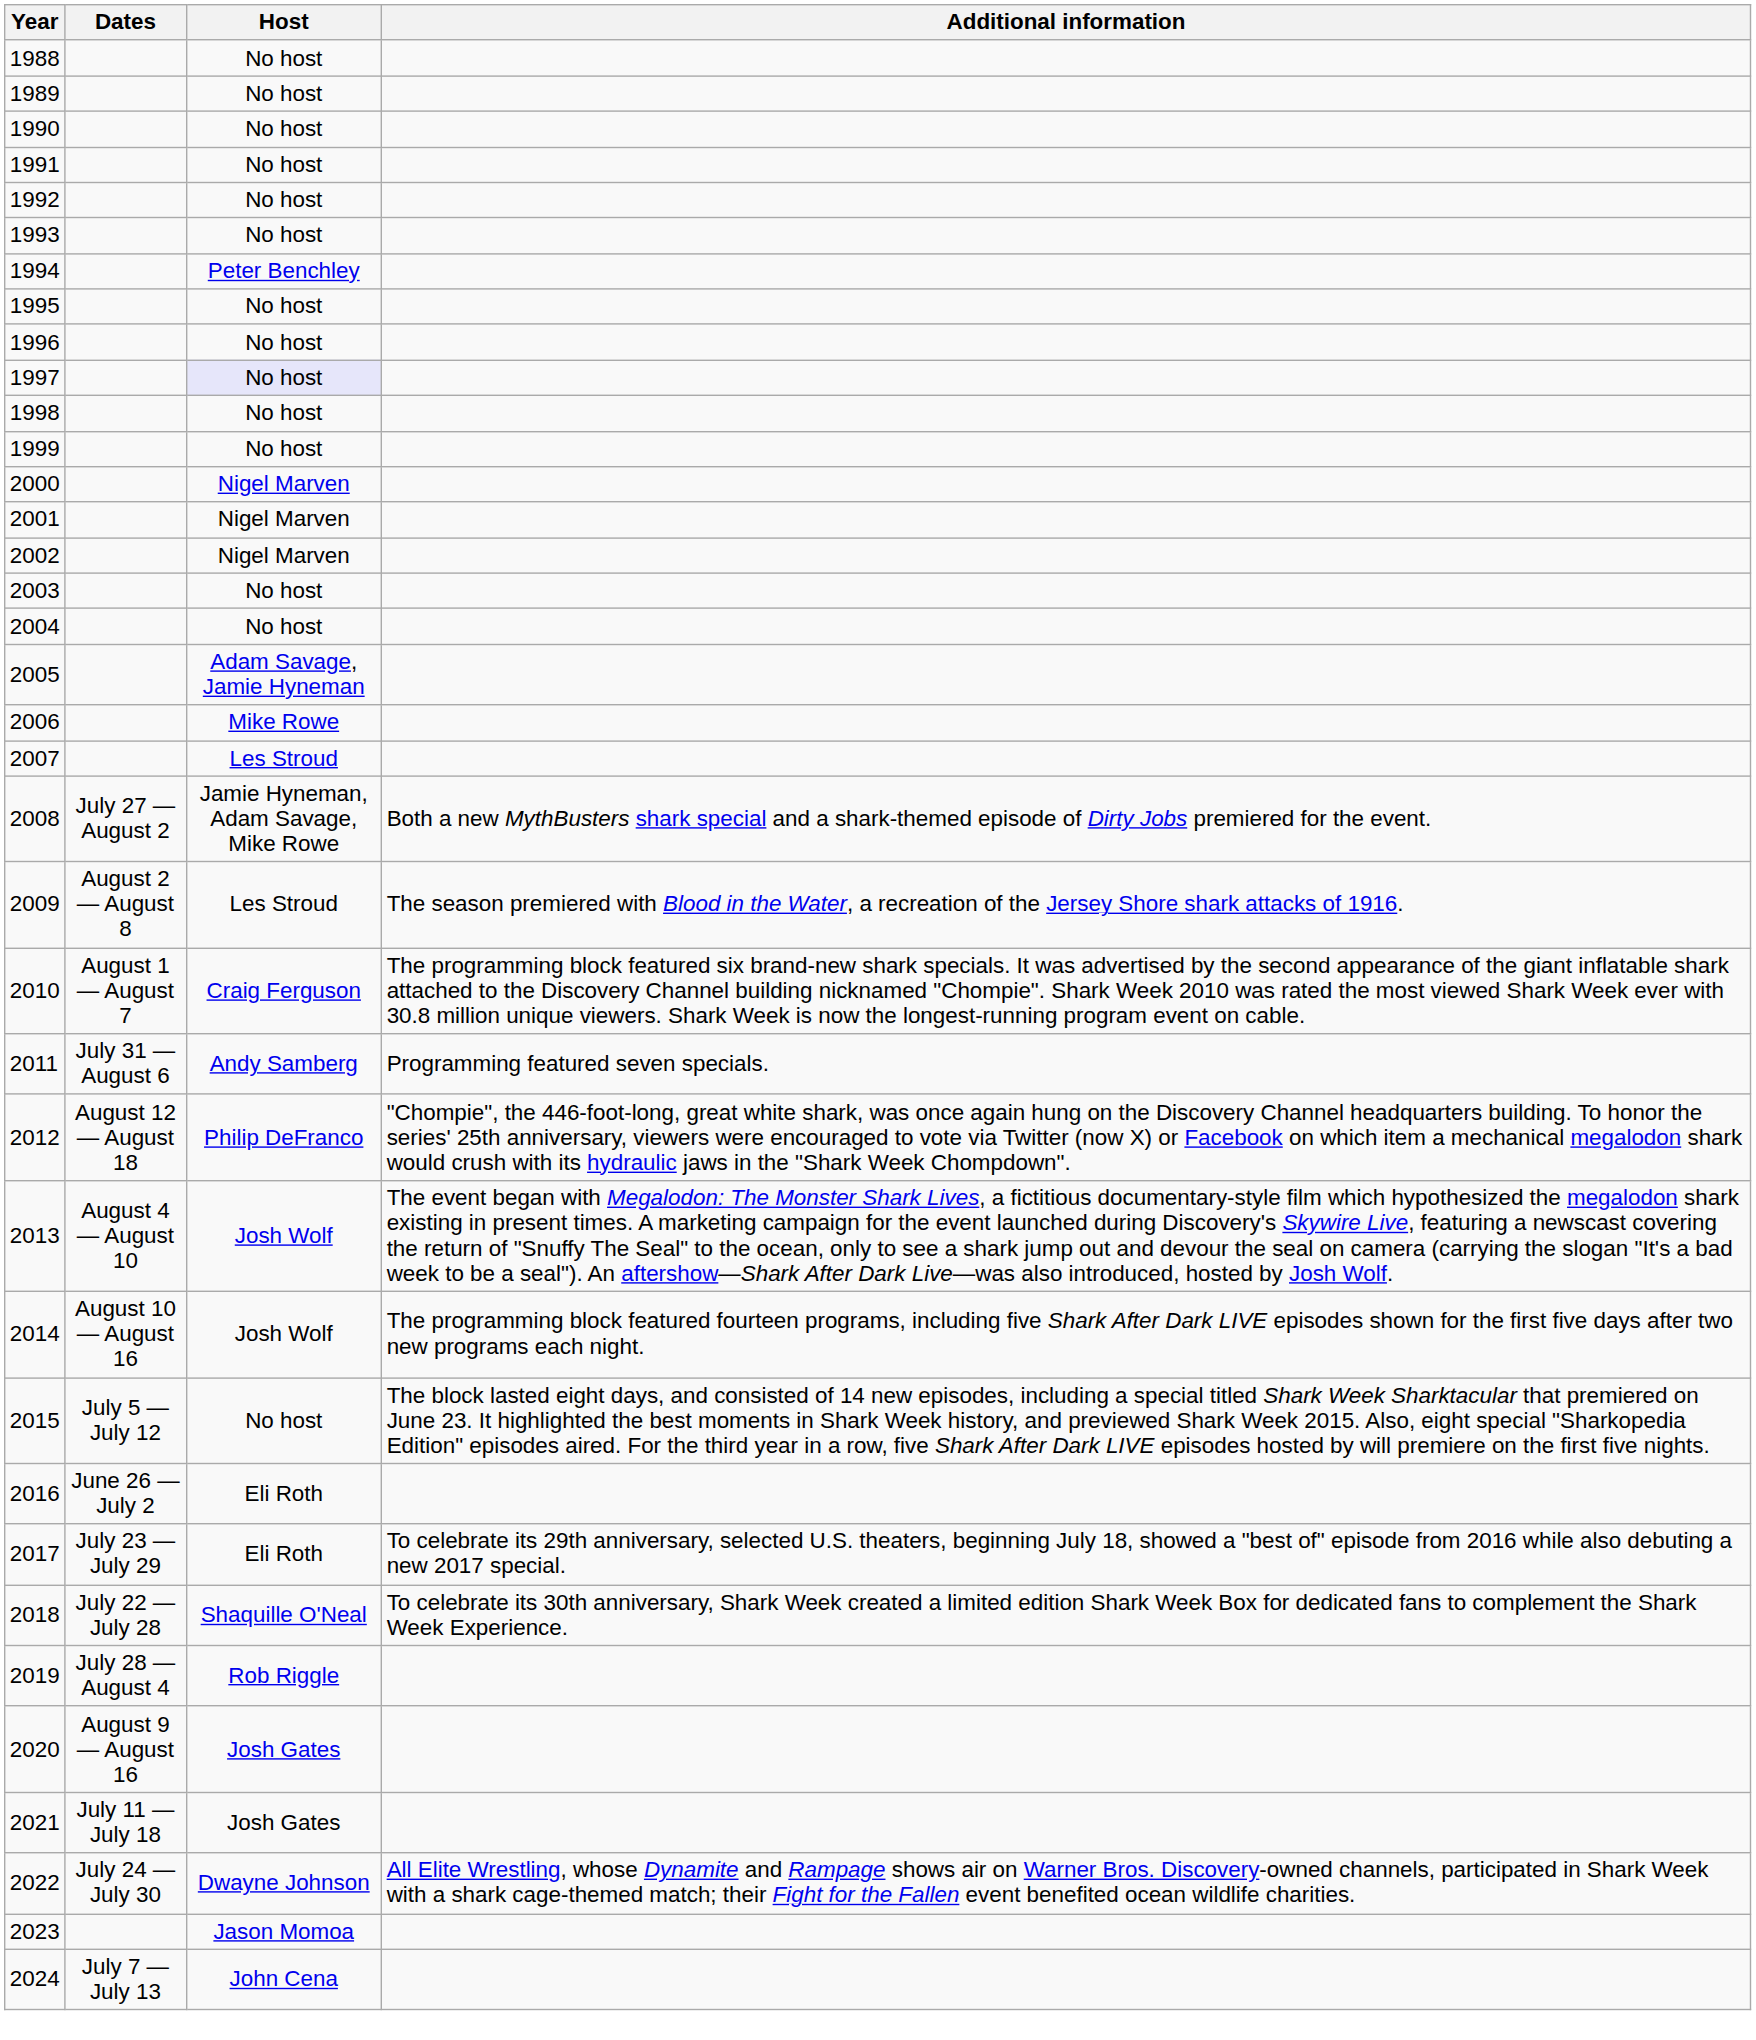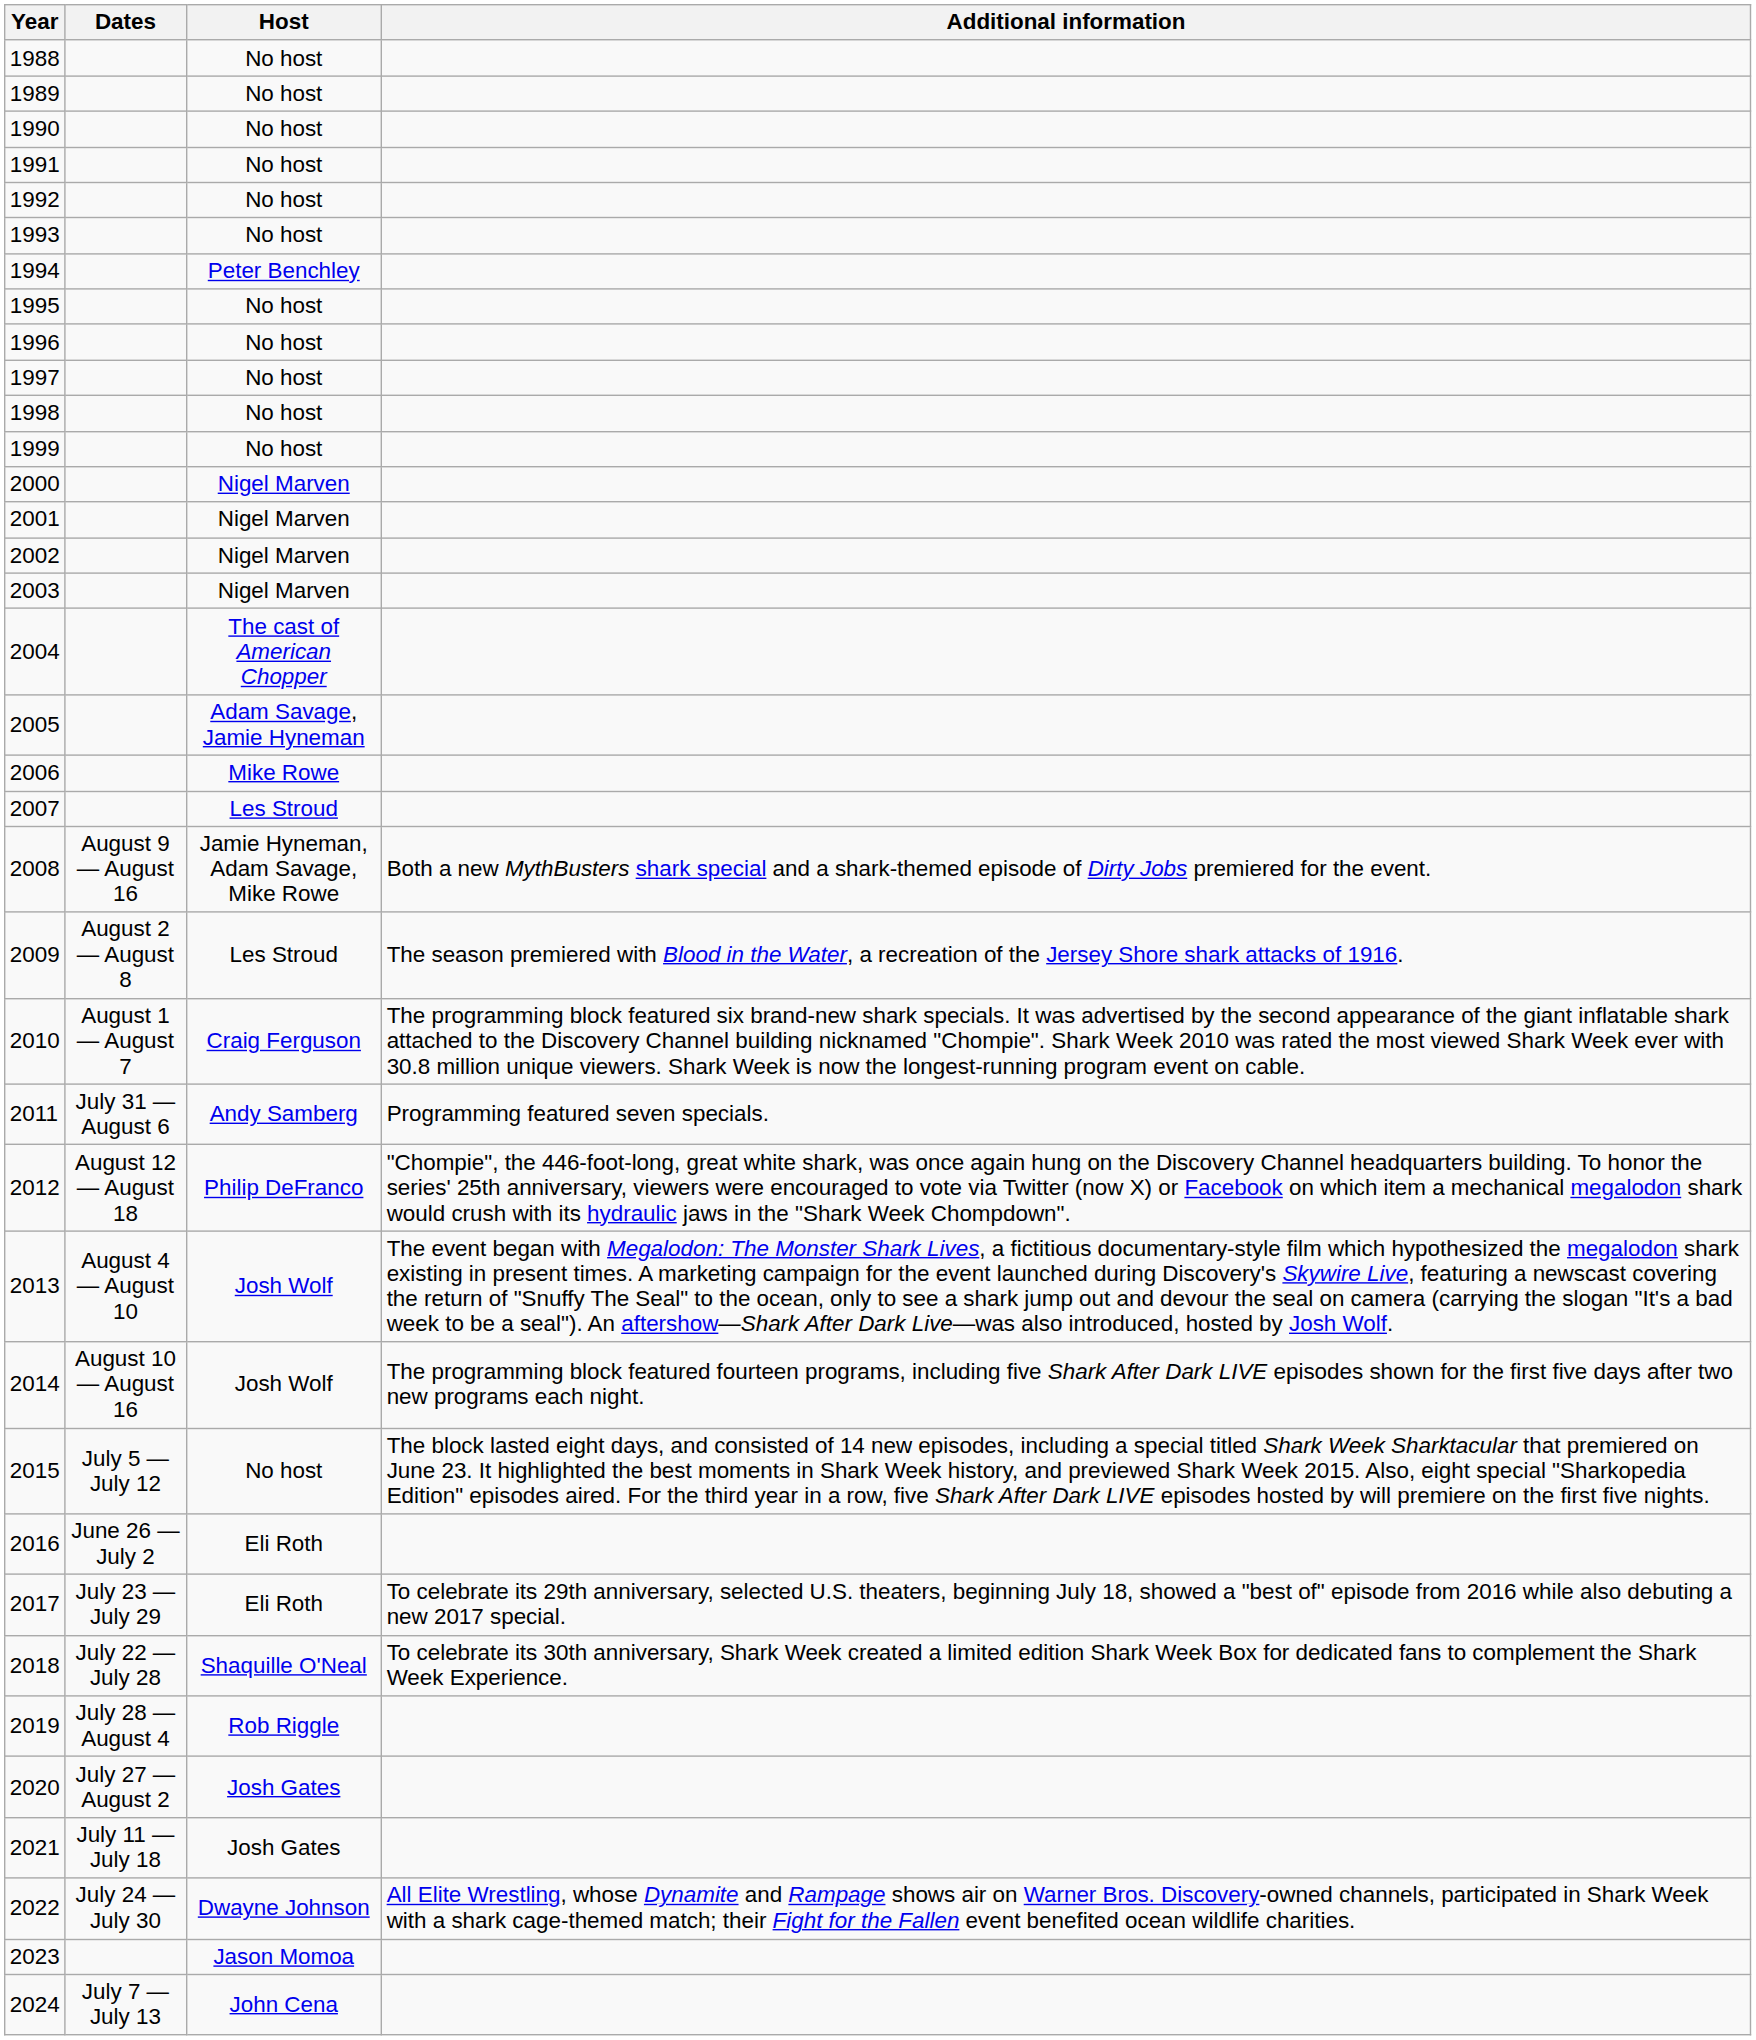1997 | Host: lavender background -> no background
2003 | Host: No host -> Nigel Marven
2004 | Host: No host -> The cast of American Chopper
2008 | Dates: July 27 — August 2 -> August 9 — August 16
2020 | Dates: August 9 — August 16 -> July 27 — August 2
